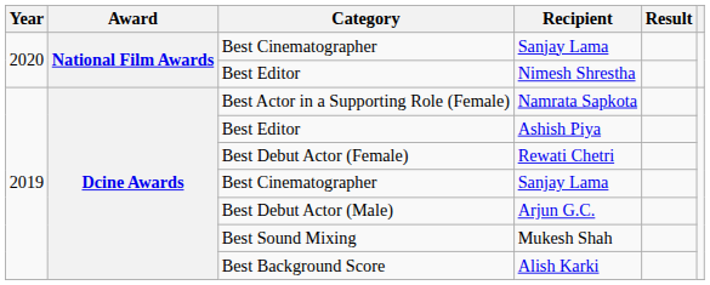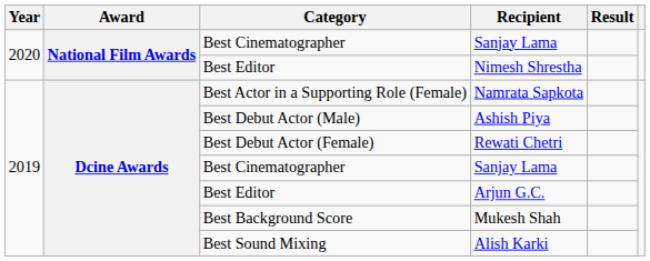Ashish Piya | Category: Best Editor -> Best Debut Actor (Male)
Arjun G.C. | Category: Best Debut Actor (Male) -> Best Editor
Mukesh Shah | Category: Best Sound Mixing -> Best Background Score
Alish Karki | Category: Best Background Score -> Best Sound Mixing
